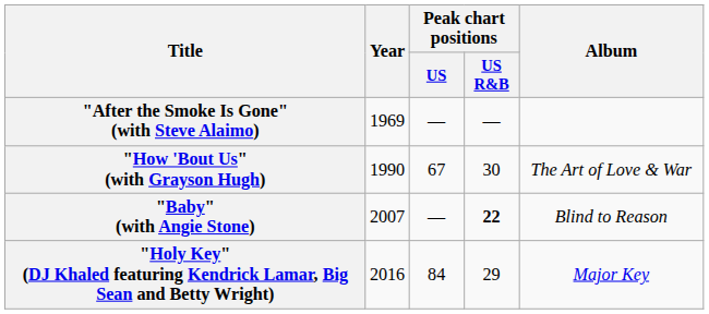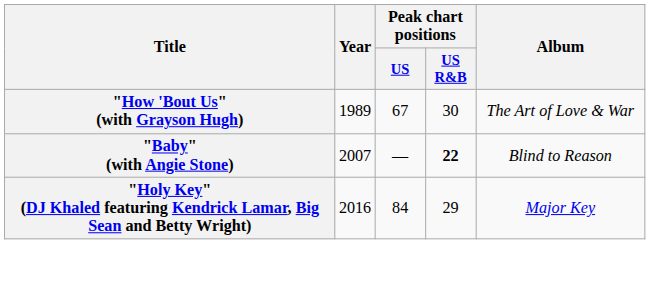- row: "After the Smoke Is Gone" (with Steve Alaimo) | 1969 | — | —
"How 'Bout Us" (with Grayson Hugh) | Year: 1990 -> 1989
